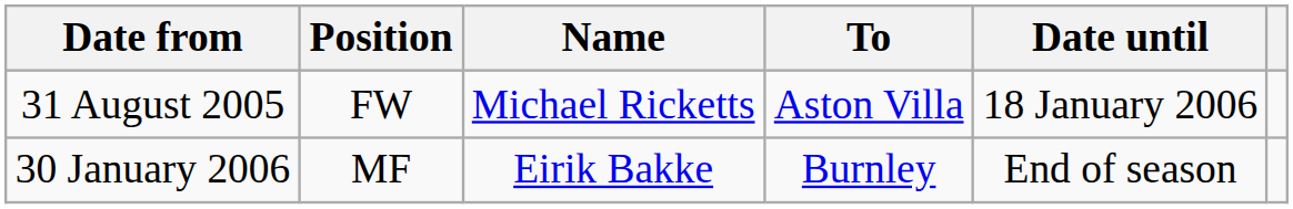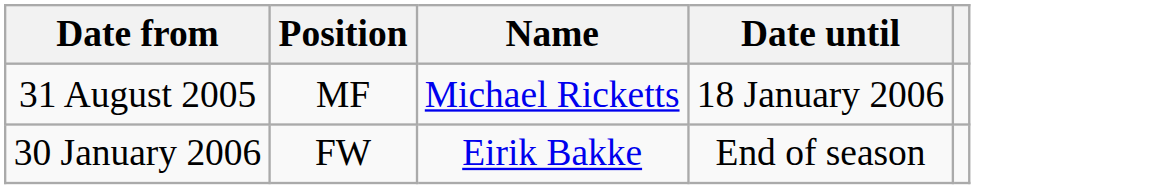- column: To | Aston Villa | Burnley
31 August 2005 | Position: FW -> MF
30 January 2006 | Position: MF -> FW
